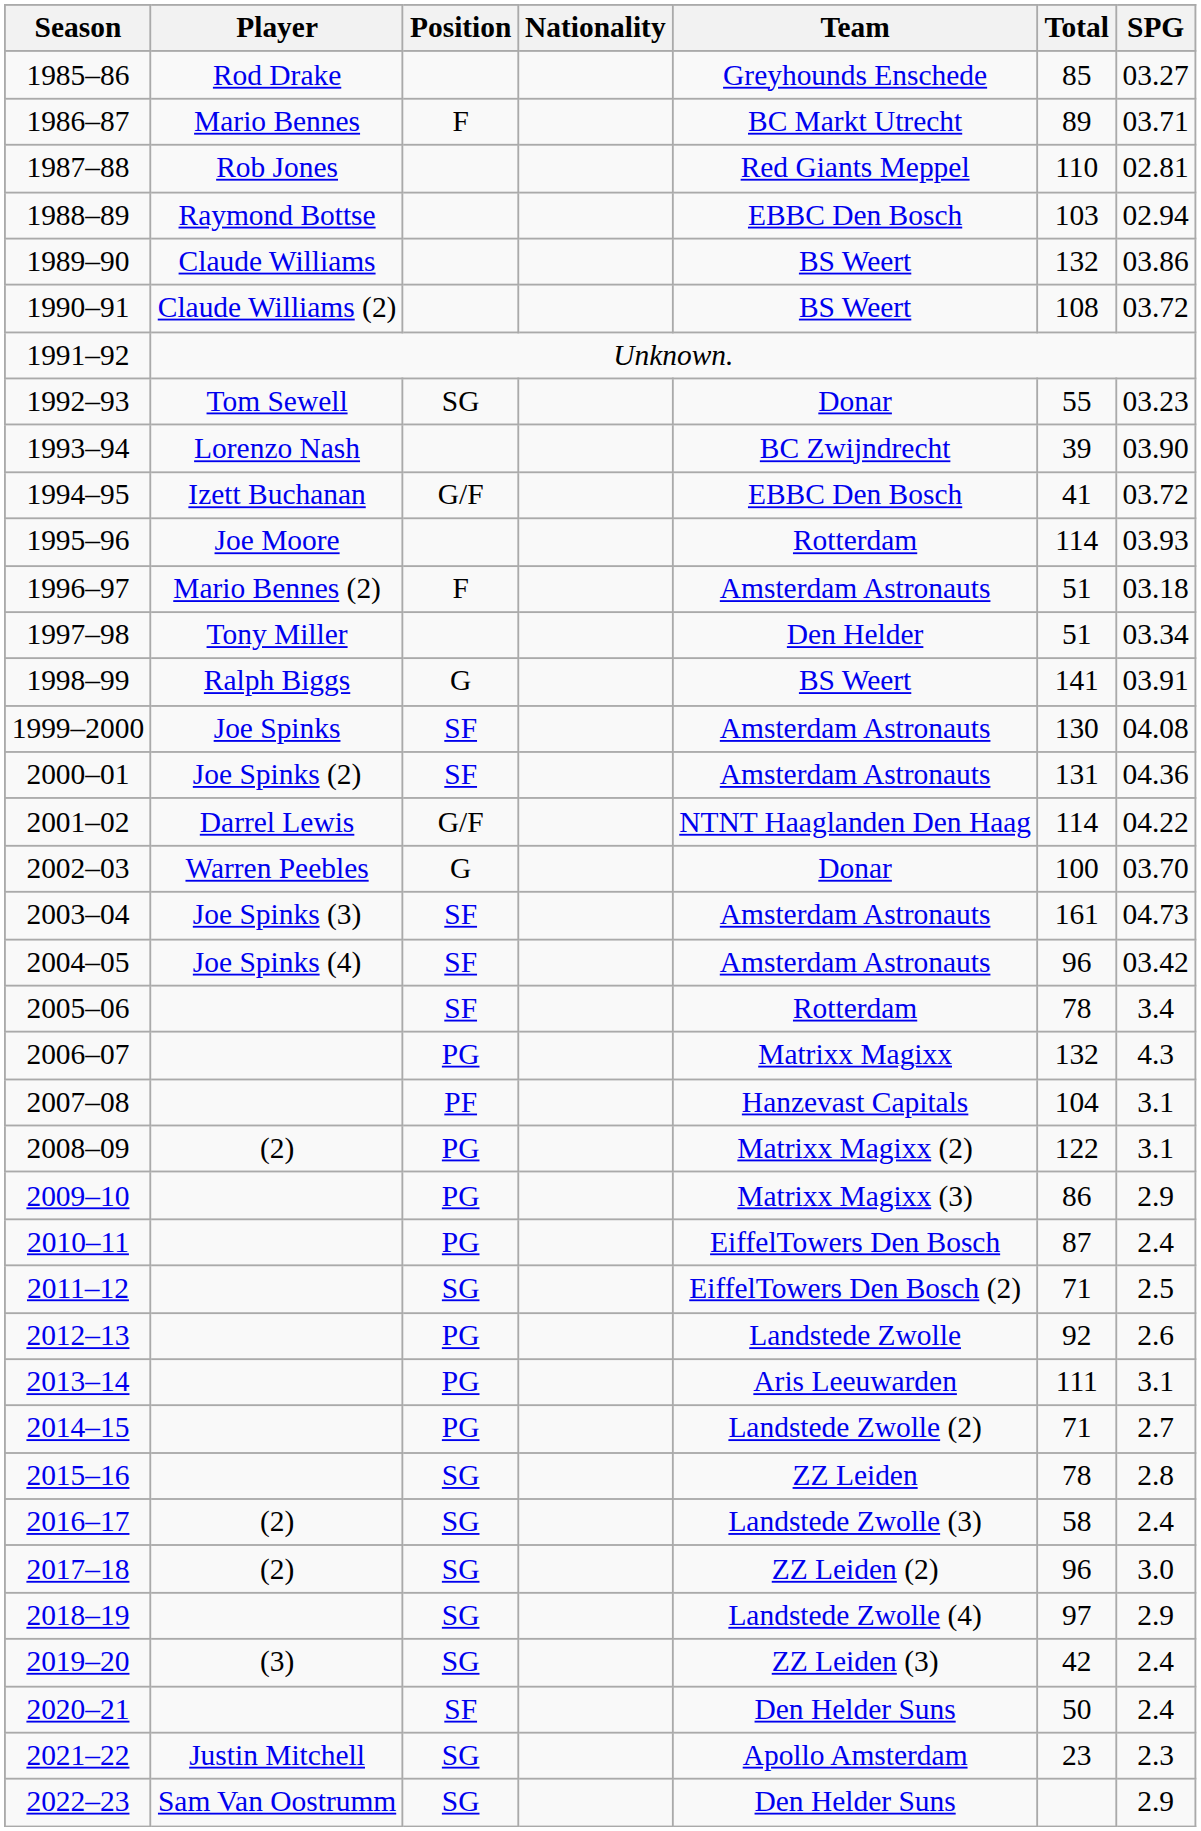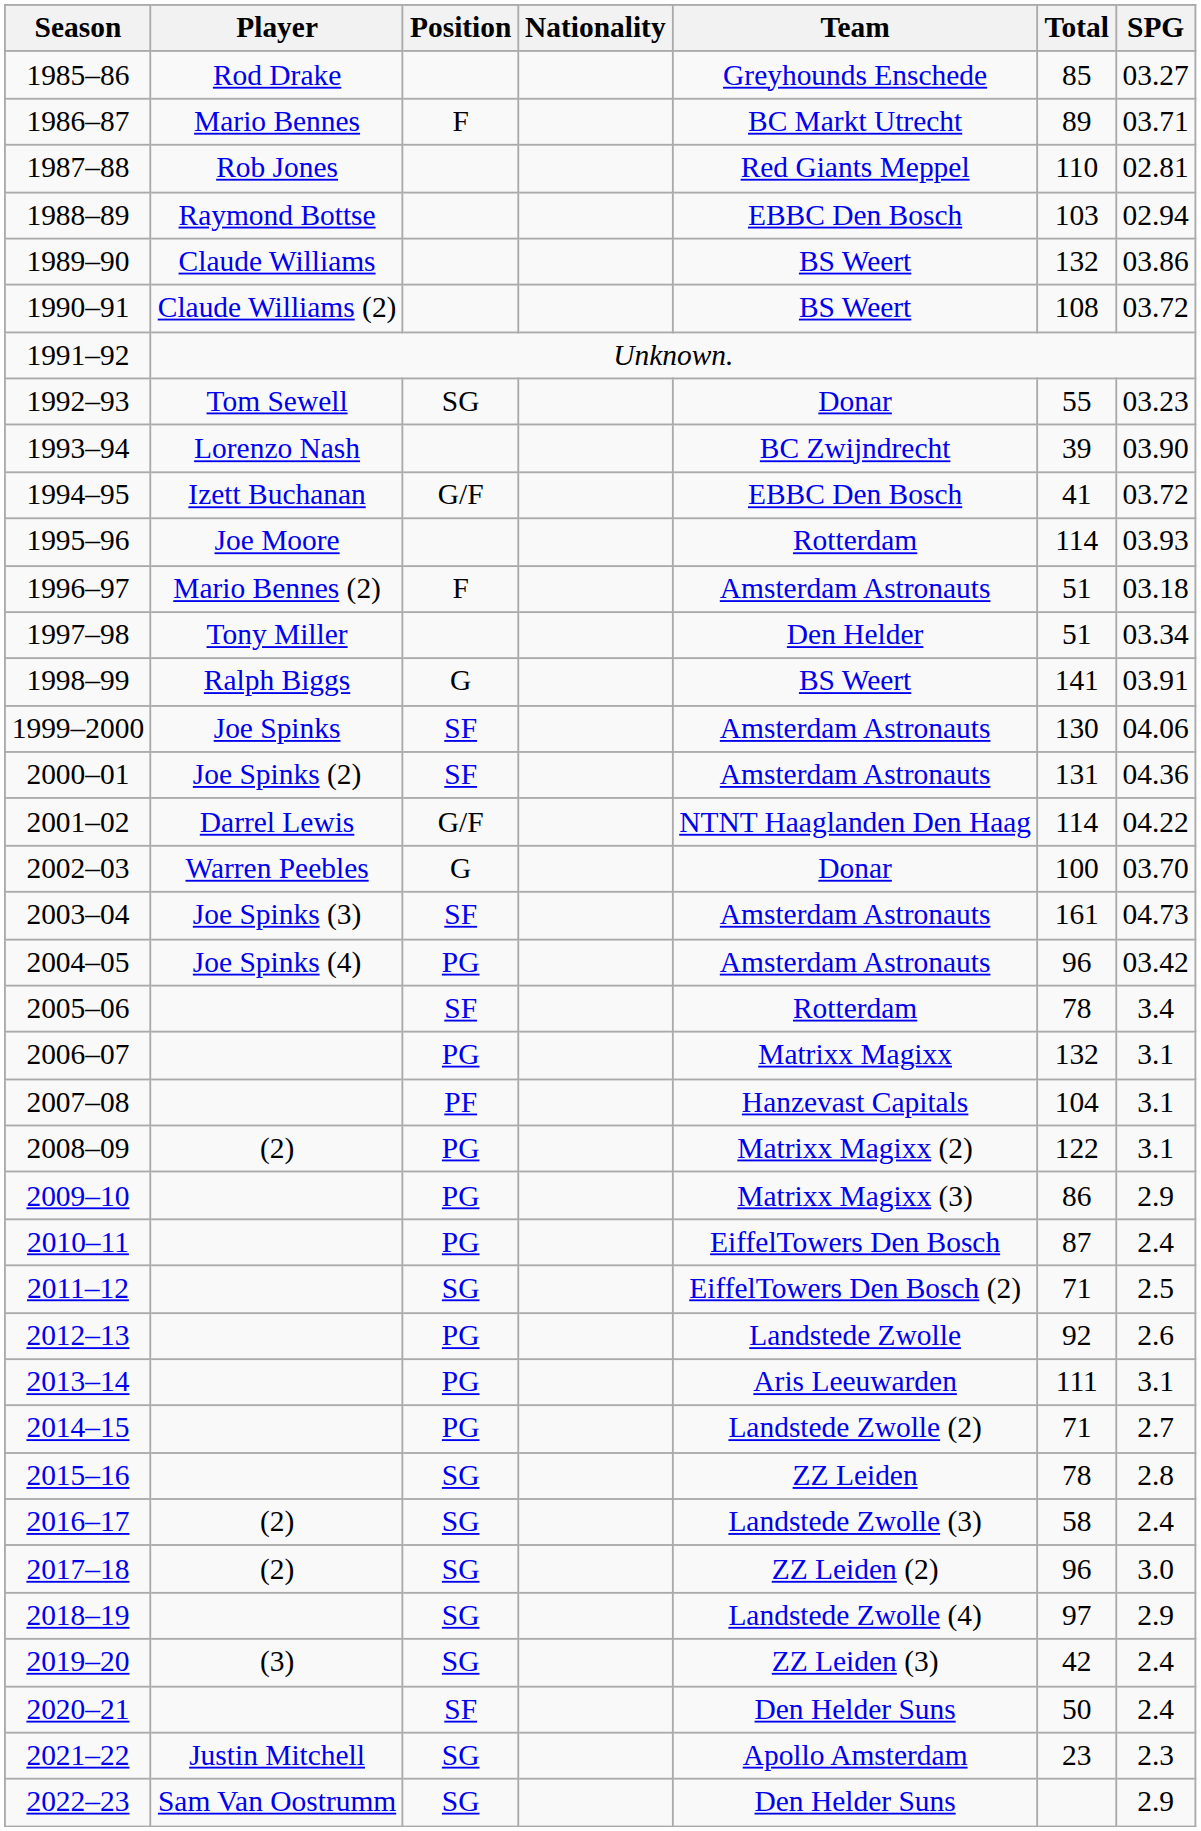1999–2000 | SPG: 04.08 -> 04.06
2004–05 | Position: SF -> PG
2006–07 | SPG: 4.3 -> 3.1
